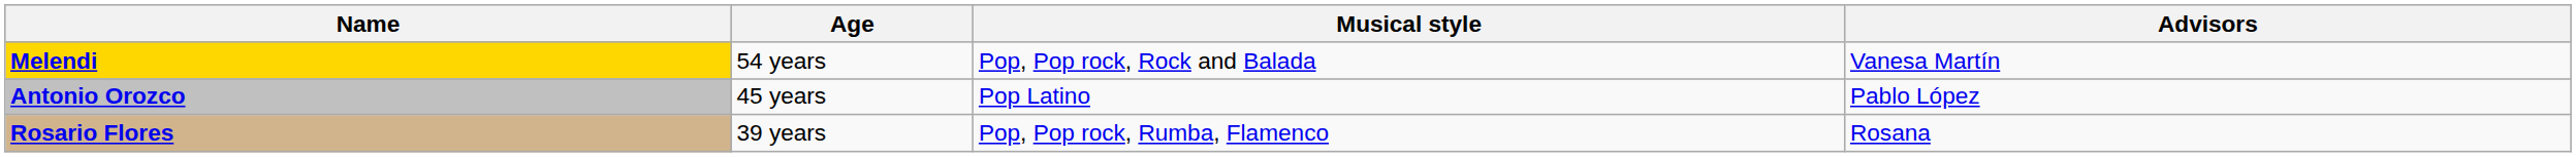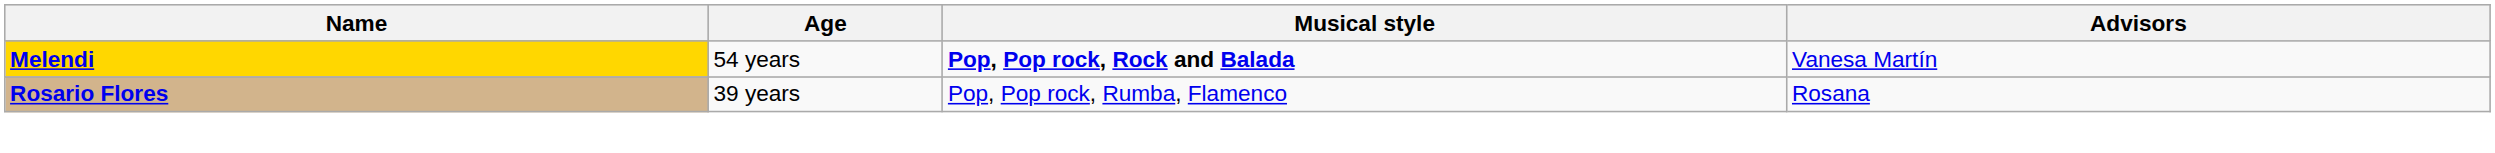Melendi | Musical style: normal -> bold
- row: Antonio Orozco | 45 years | Pop Latino | Pablo López
